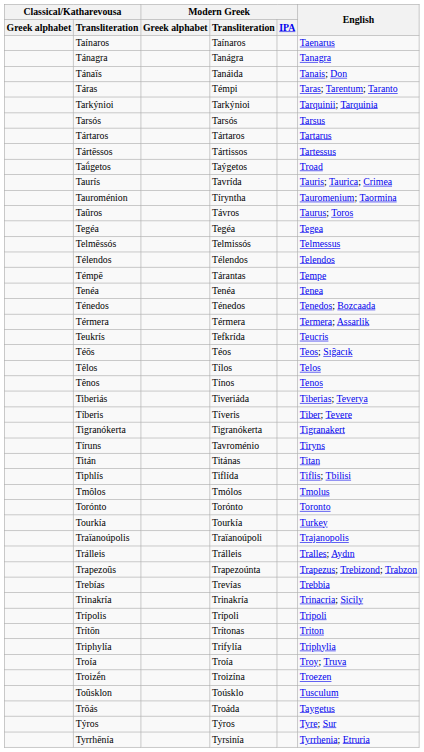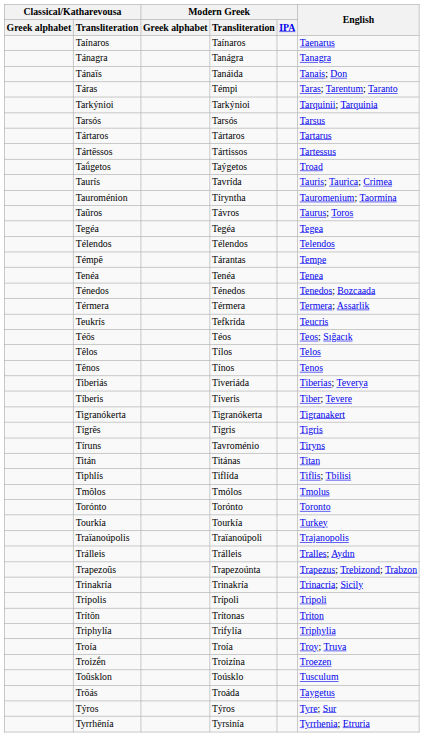- row: Telmēssós | Telmissós | Telmessus
+ row: Tígrēs | Tígris | Tigris
- row: Trebías | Trevías | Trebbia
